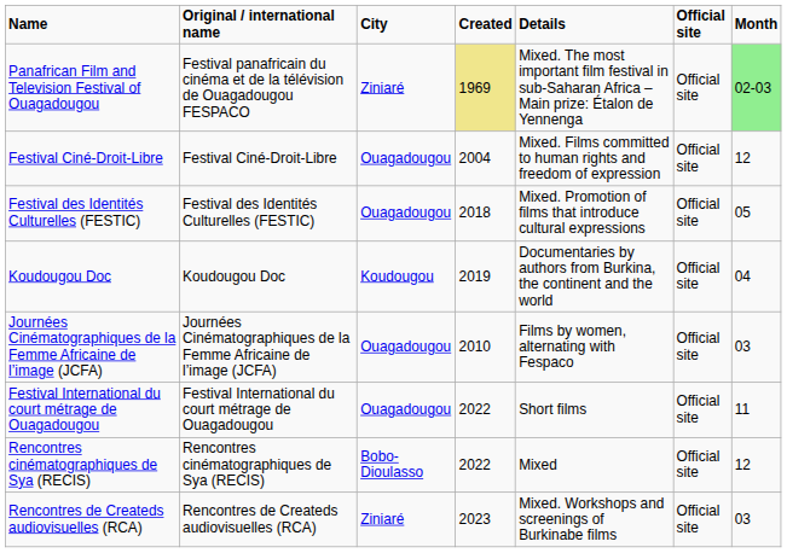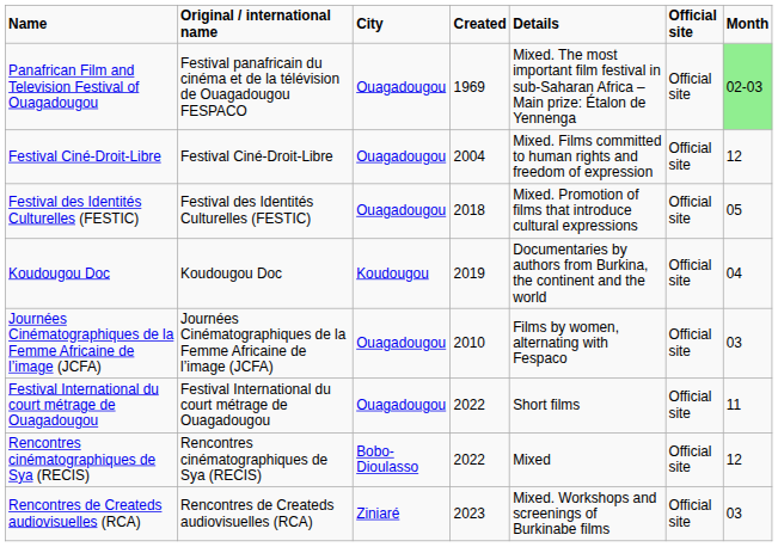Panafrican Film and Television Festival of Ouagadougou | City: Ziniaré -> Ouagadougou
Panafrican Film and Television Festival of Ouagadougou | Created: khaki background -> no background
